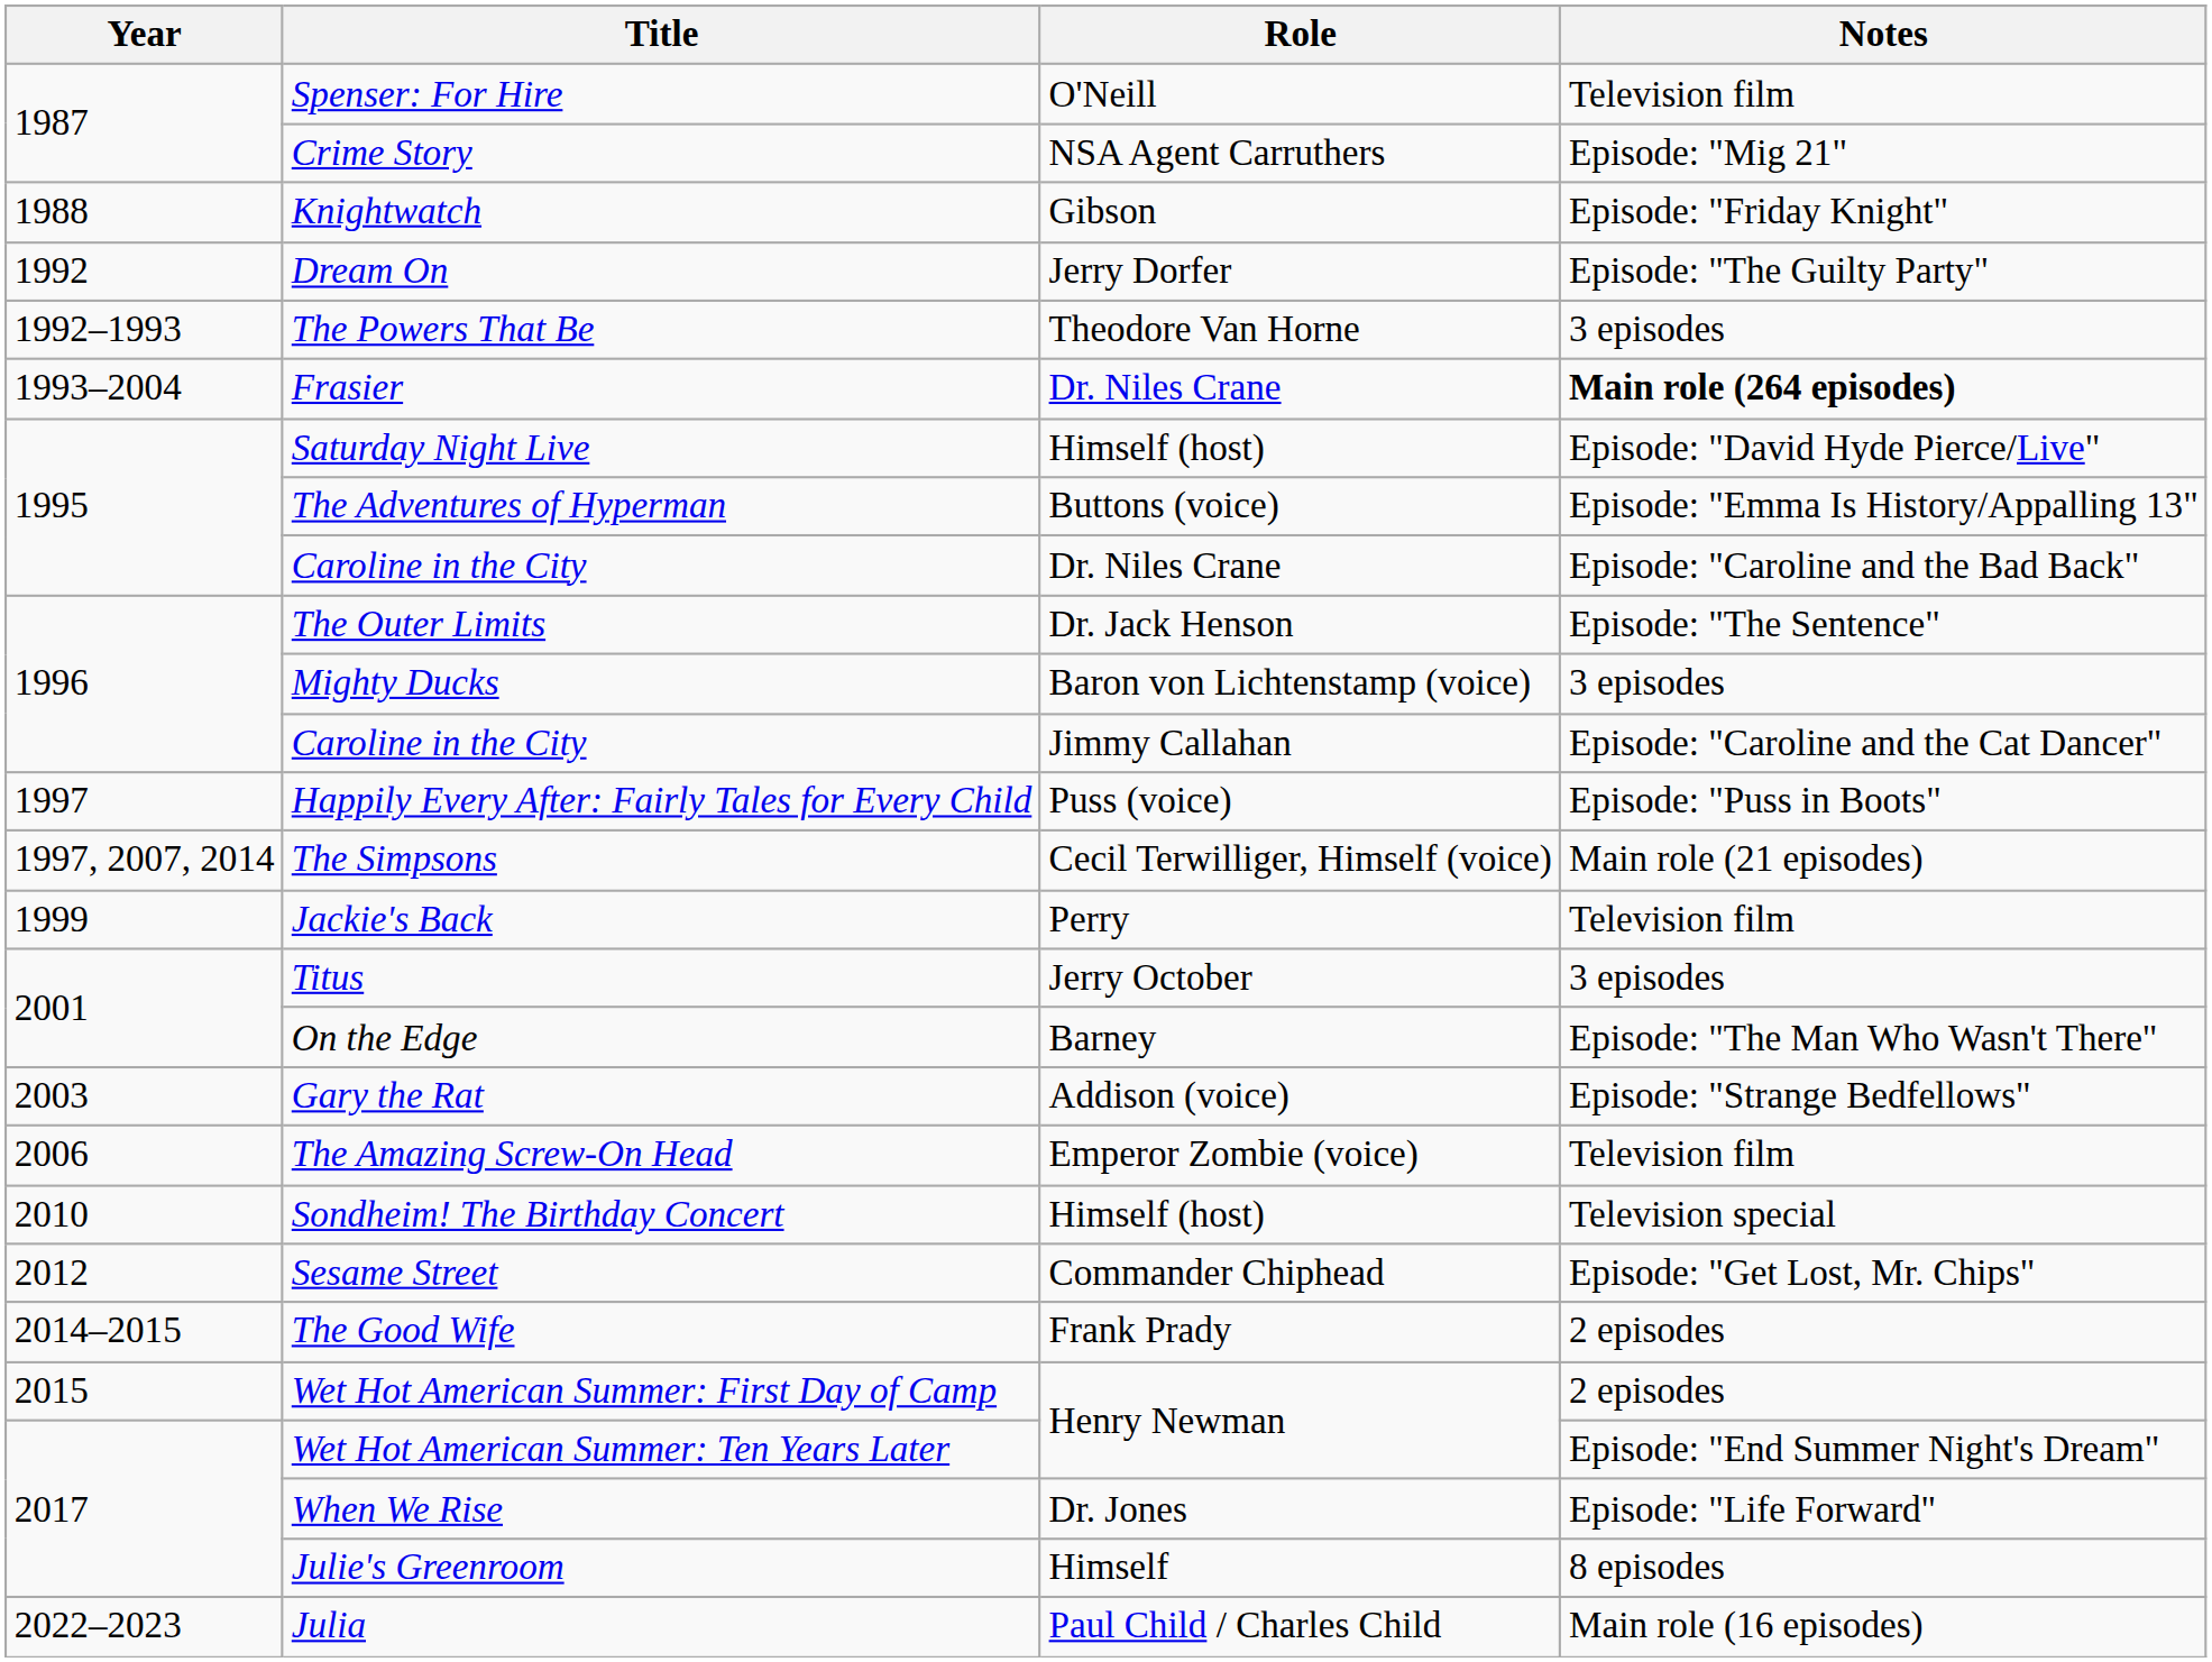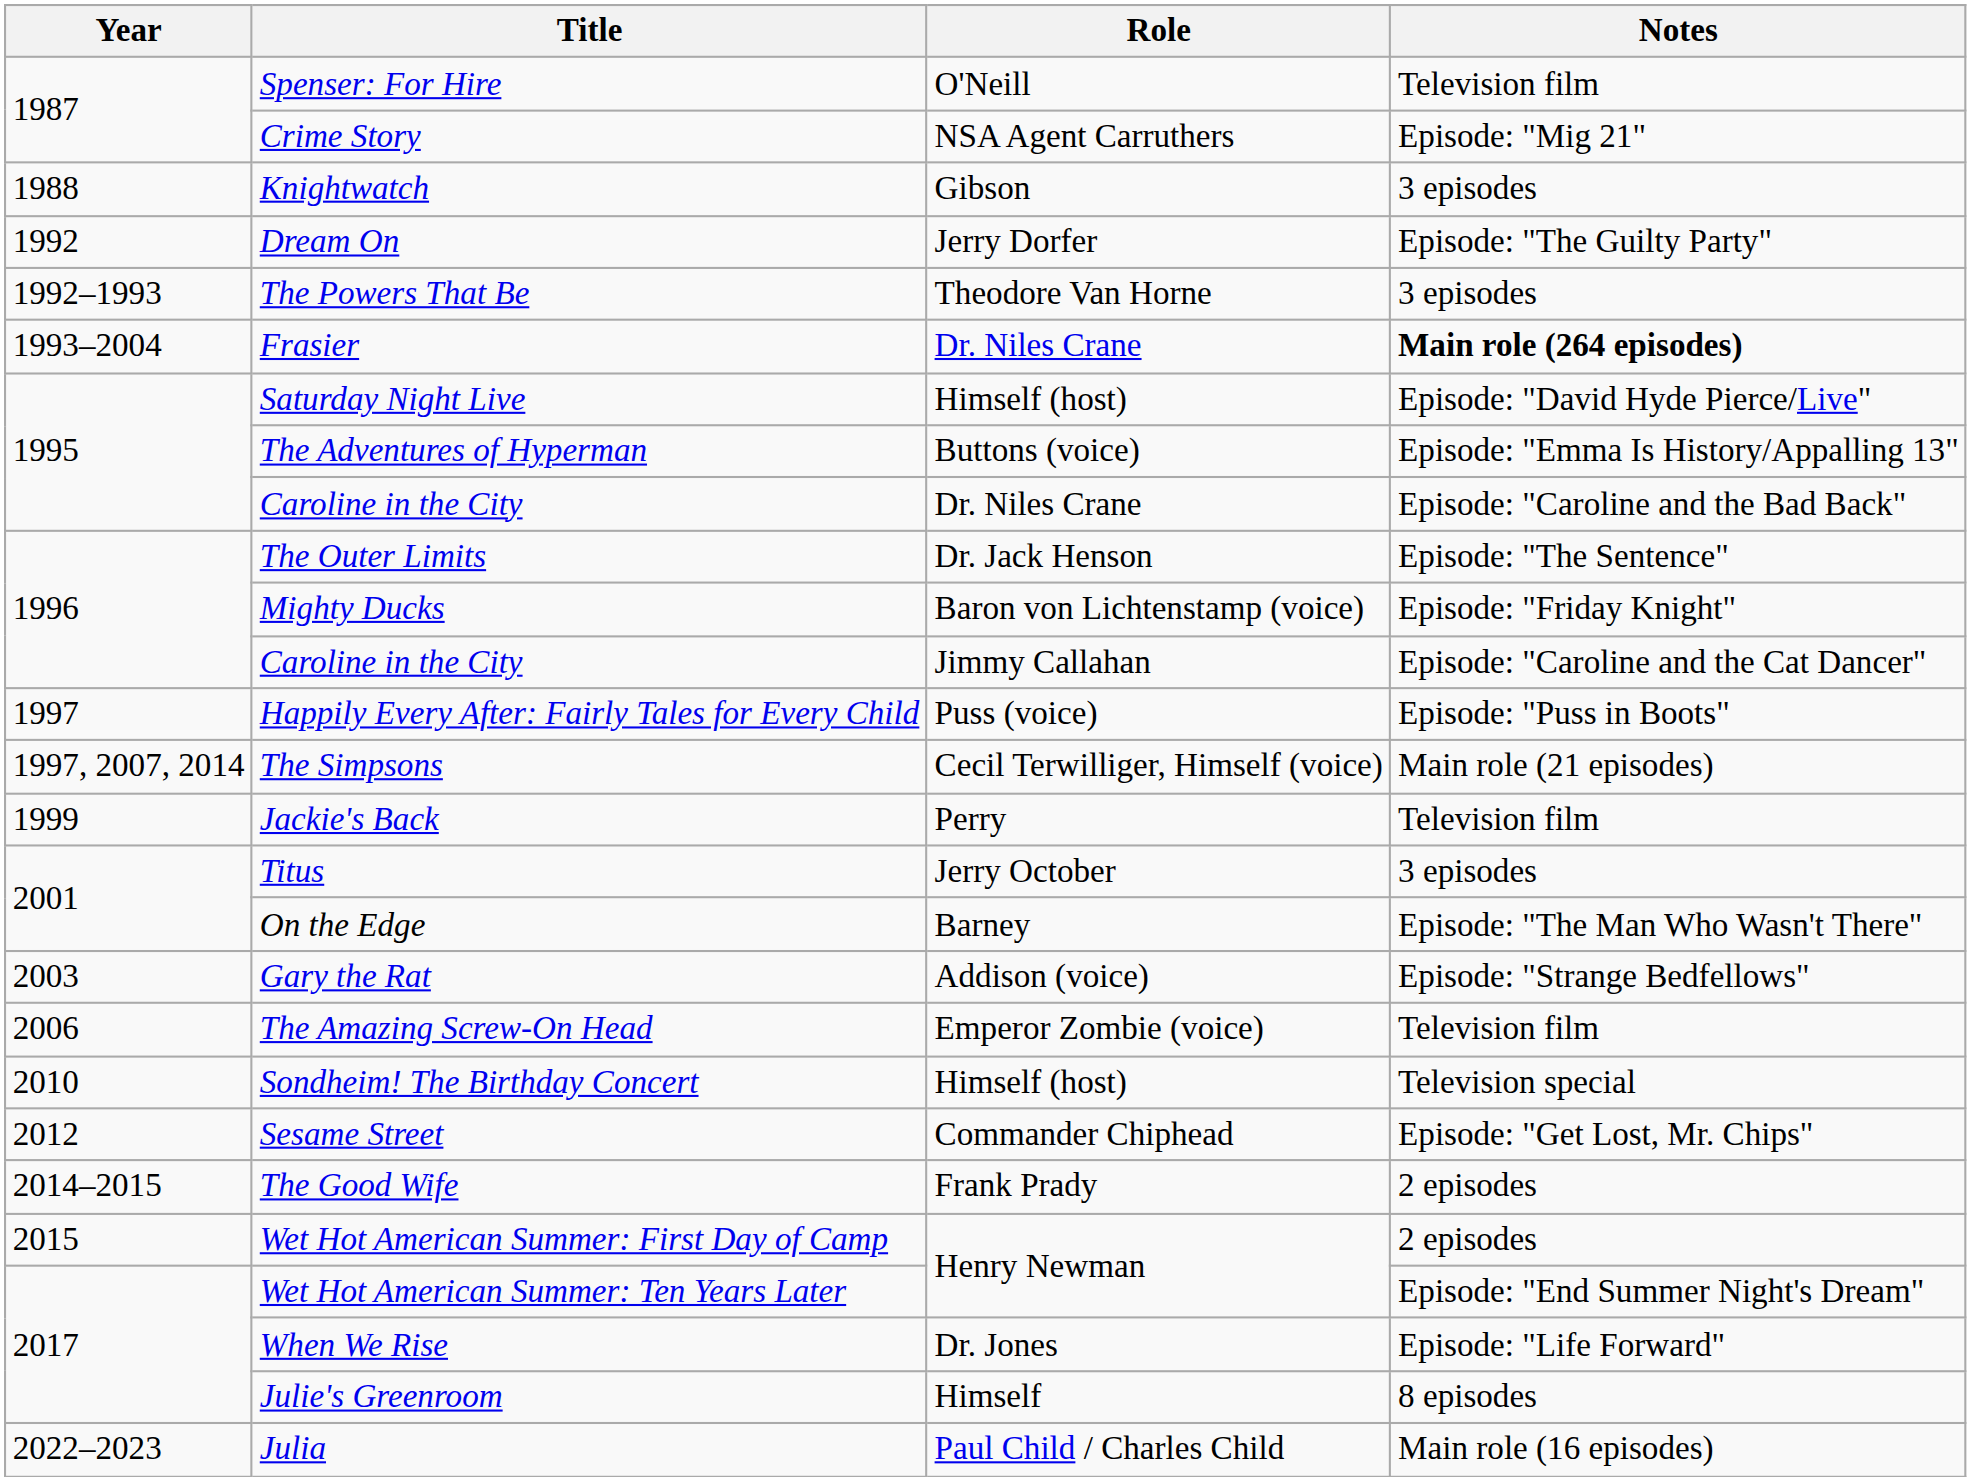Knightwatch | Notes: Episode: "Friday Knight" -> 3 episodes
Mighty Ducks | Notes: 3 episodes -> Episode: "Friday Knight"
